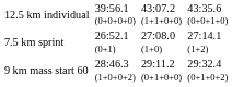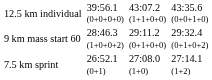rows swapped: 7.5 km sprint <-> 9 km mass start 60
